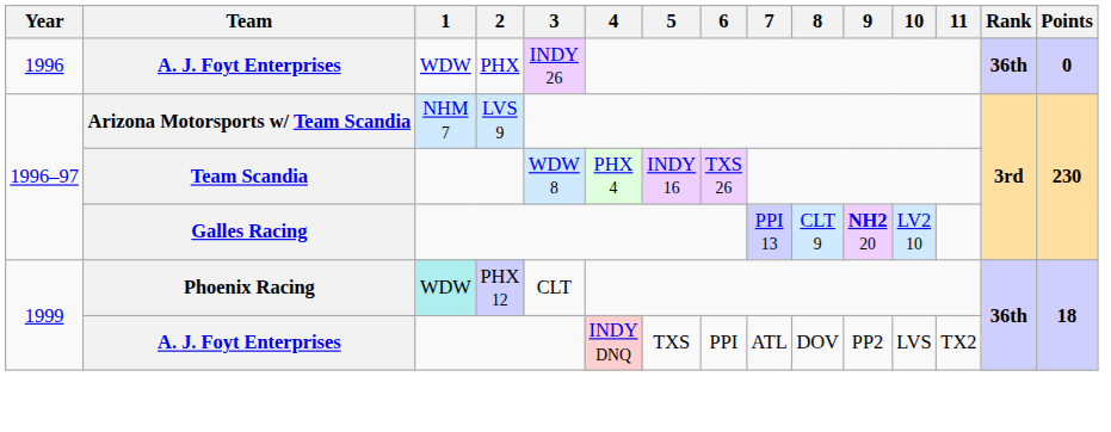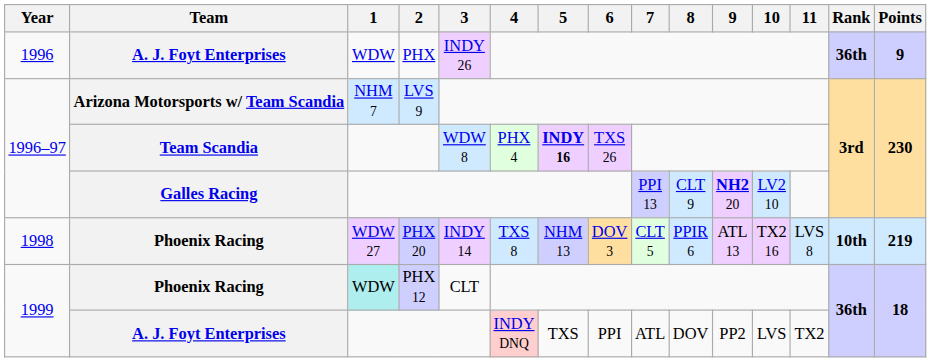A. J. Foyt Enterprises / PHX | Points: 0 -> 9
Team Scandia | 5: normal -> bold
+ row: 1998 | Phoenix Racing | WDW 27 | PHX 20 | INDY 14 | TXS 8 | NHM 13 | DOV 3 | CLT 5 | PPIR 6 | ATL 13 | TX2 16 | LVS 8 | 10th | 219
